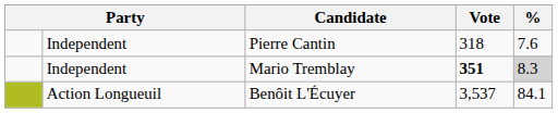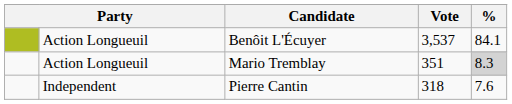rows swapped: Benôit L'Écuyer <-> Pierre Cantin
Mario Tremblay | column 2: Independent -> Action Longueuil
Mario Tremblay | Vote: bold -> normal
